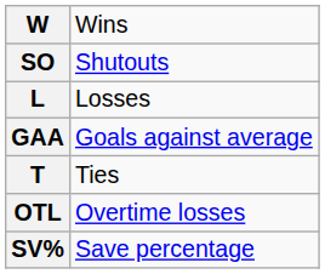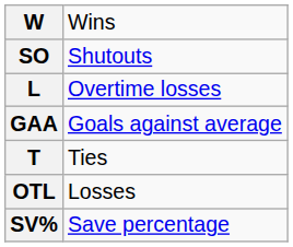L | column 2: Losses -> Overtime losses
OTL | column 2: Overtime losses -> Losses
